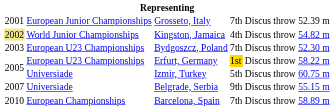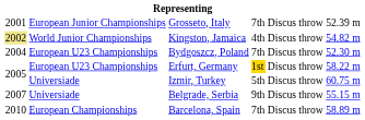Bydgoszcz, Poland | column 1: 2003 -> 2004
